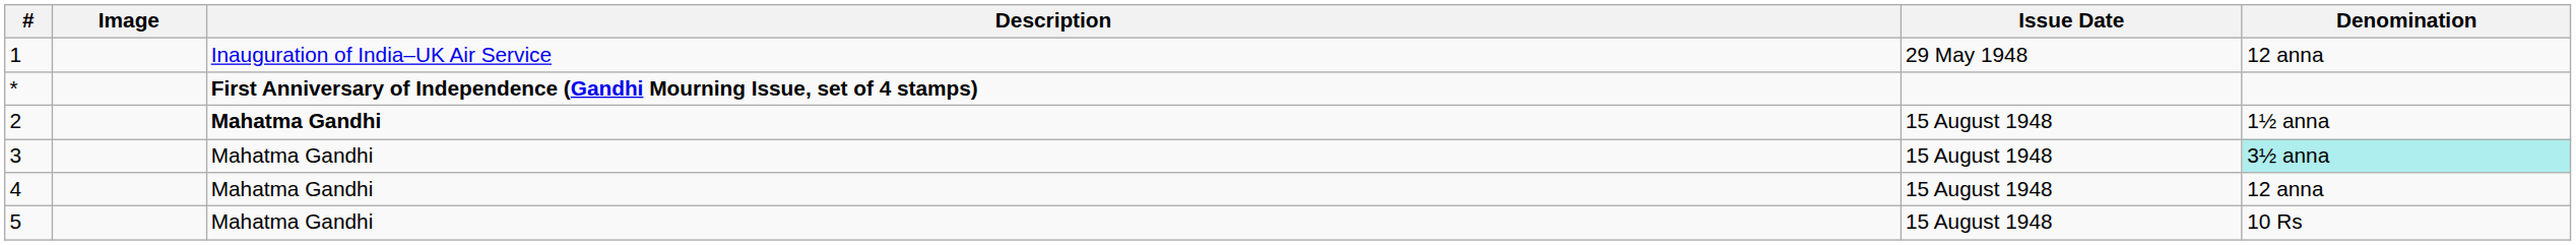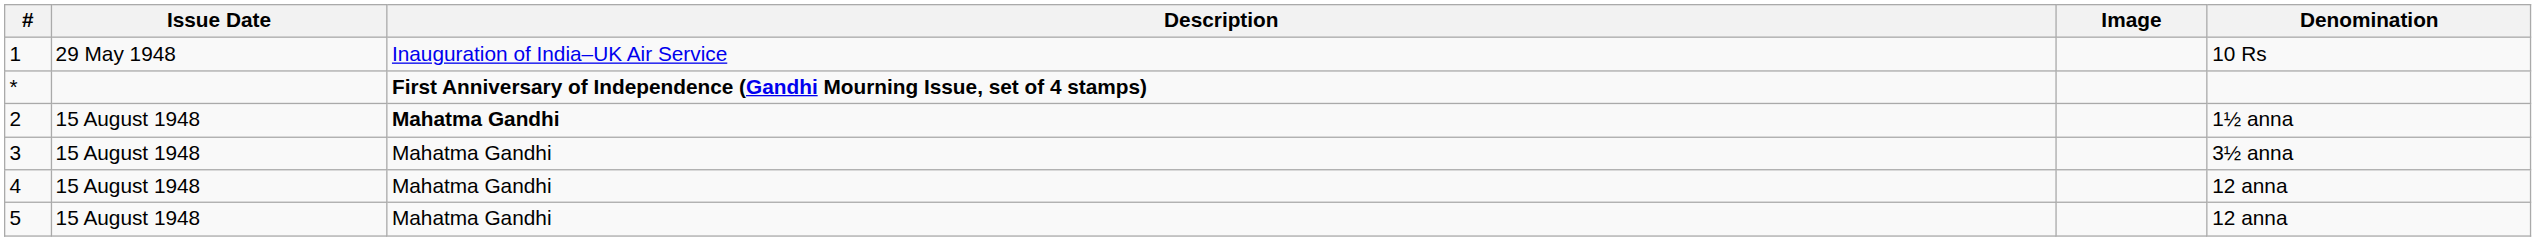columns swapped: Issue Date <-> Image
1 | Denomination: 12 anna -> 10 Rs
3 | Denomination: paleturquoise background -> no background
5 | Denomination: 10 Rs -> 12 anna
